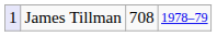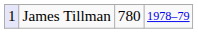James Tillman | column 3: 708 -> 780
